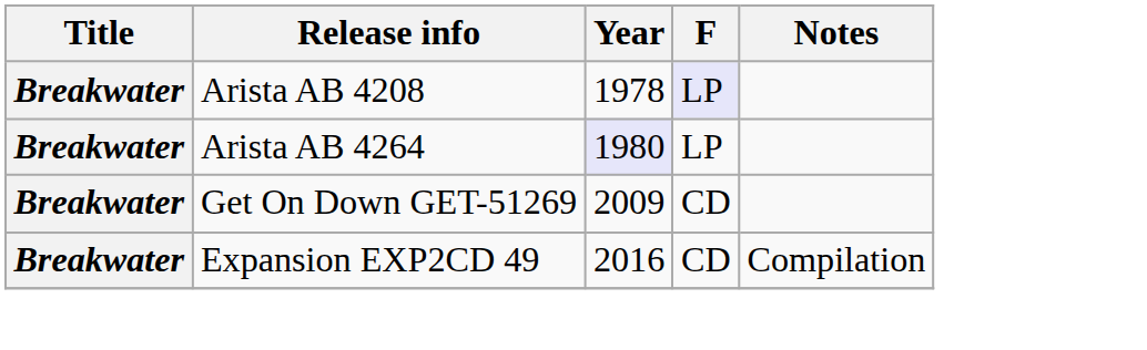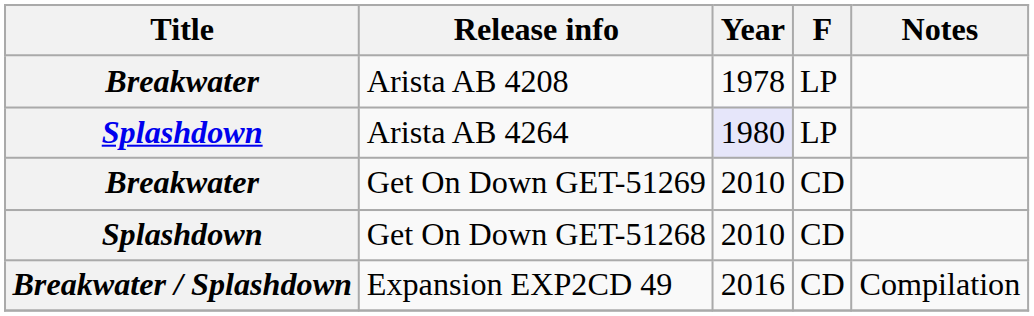Arista AB 4208 | F: lavender background -> no background
Arista AB 4264 | Title: Breakwater -> Splashdown
Get On Down GET-51269 | Year: 2009 -> 2010
+ row: Splashdown | Get On Down GET-51268 | 2010 | CD
Expansion EXP2CD 49 | Title: Breakwater -> Breakwater / Splashdown
